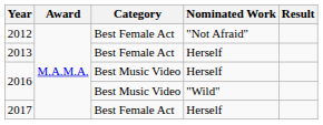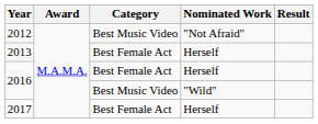2012 | Category: Best Female Act -> Best Music Video
2016 / Herself | Category: Best Music Video -> Best Female Act
